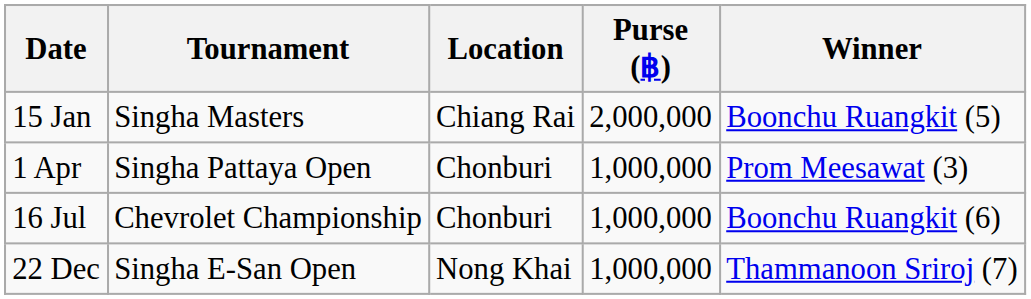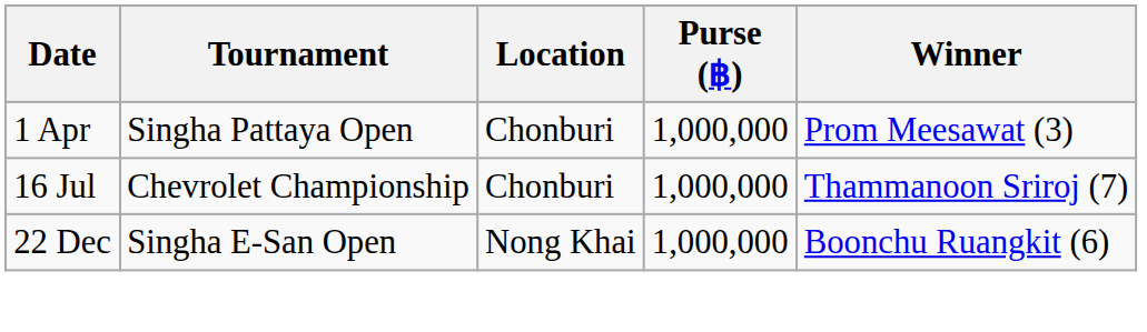- row: 15 Jan | Singha Masters | Chiang Rai | 2,000,000 | Boonchu Ruangkit (5)
16 Jul | Winner: Boonchu Ruangkit (6) -> Thammanoon Sriroj (7)
22 Dec | Winner: Thammanoon Sriroj (7) -> Boonchu Ruangkit (6)
